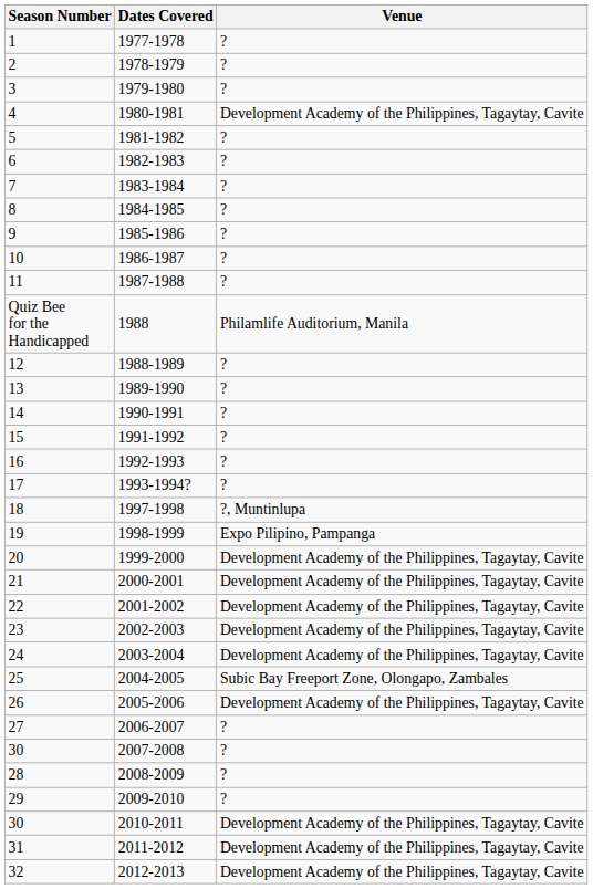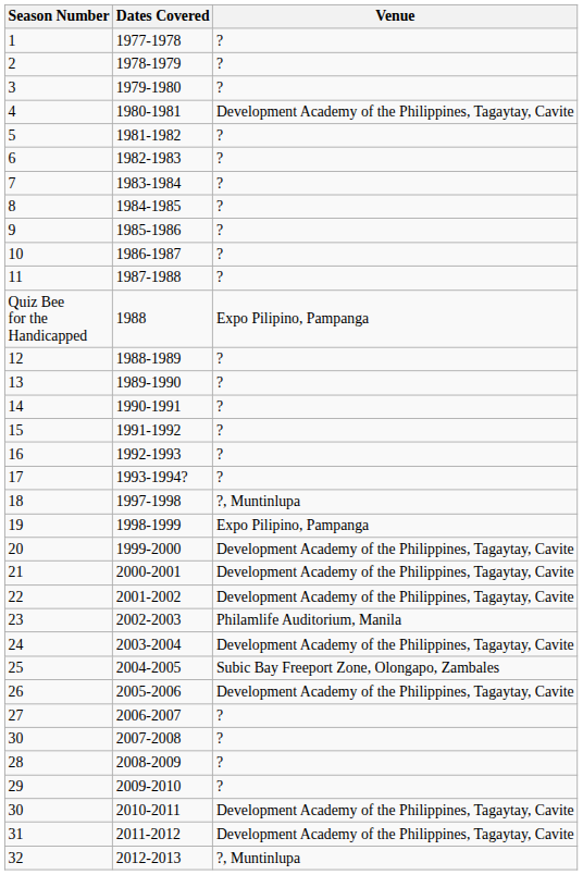1988 | Venue: Philamlife Auditorium, Manila -> Expo Pilipino, Pampanga
2002-2003 | Venue: Development Academy of the Philippines, Tagaytay, Cavite -> Philamlife Auditorium, Manila
2012-2013 | Venue: Development Academy of the Philippines, Tagaytay, Cavite -> ?, Muntinlupa
